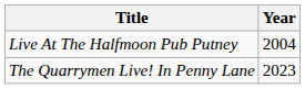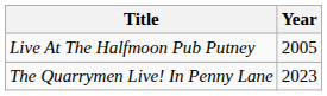Live At The Halfmoon Pub Putney | Year: 2004 -> 2005
